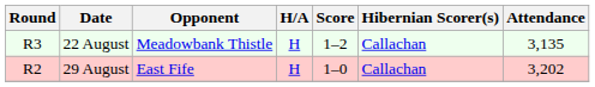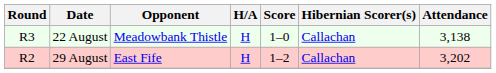22 August | Score: 1–2 -> 1–0
22 August | Attendance: 3,135 -> 3,138
29 August | Score: 1–0 -> 1–2
